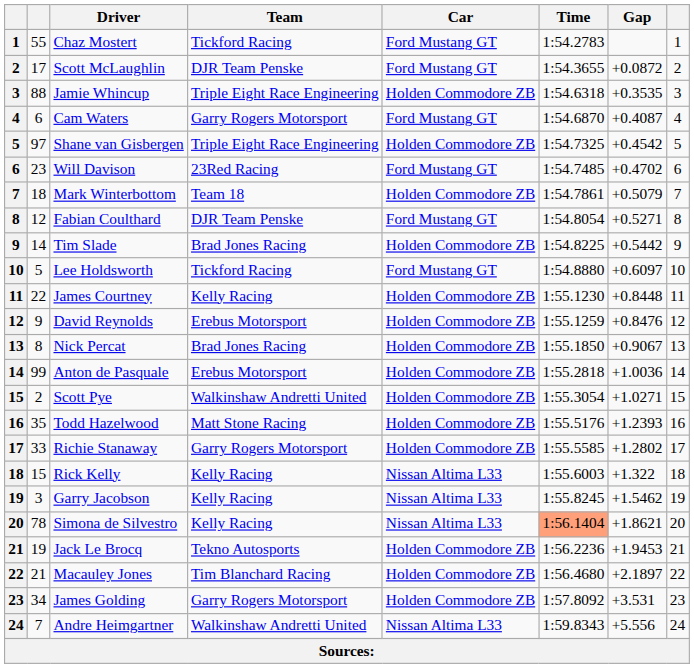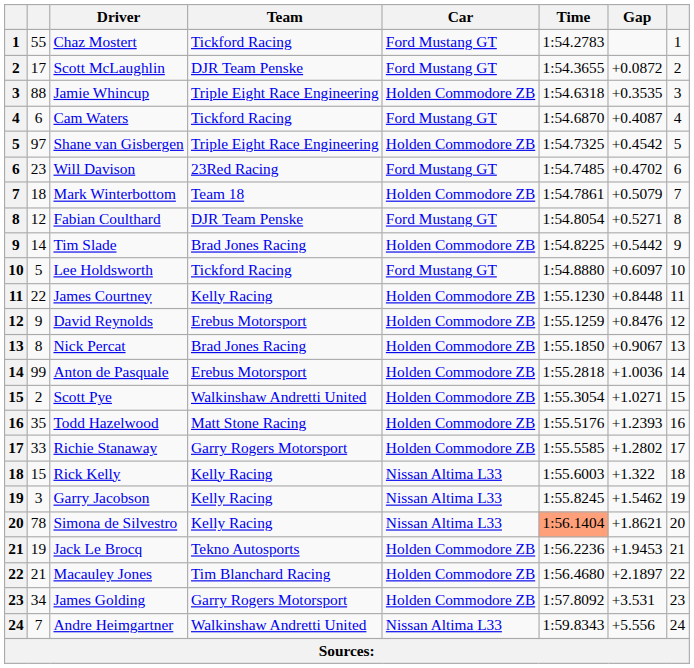Cam Waters | Team: Garry Rogers Motorsport -> Tickford Racing
